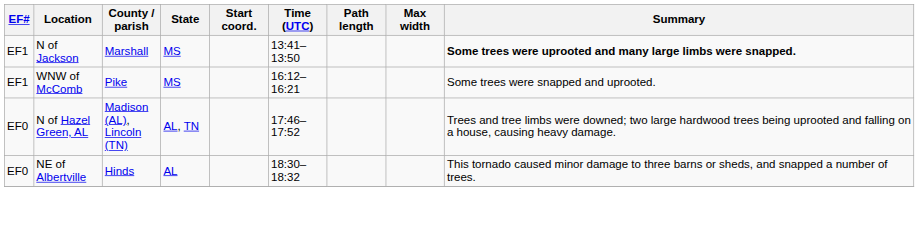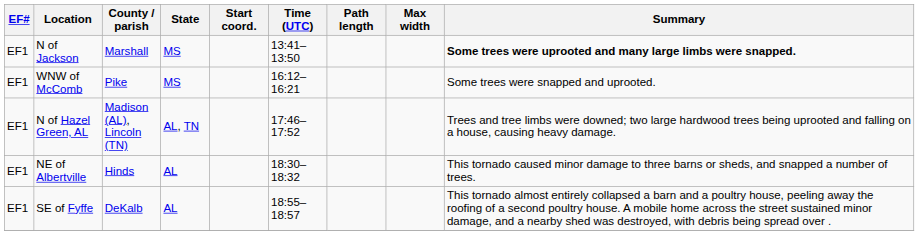N of Hazel Green, AL | EF#: EF0 -> EF1
NE of Albertville | EF#: EF0 -> EF1
+ row: EF1 | SE of Fyffe | DeKalb | AL | 18:55–18:57 | This tornado almost entirely collapsed a barn and a poultry house, peeling away the roofing of a second poultry house. A mobile home across the street sustained minor damage, and a nearby shed was destroyed, with debris being spread over .
